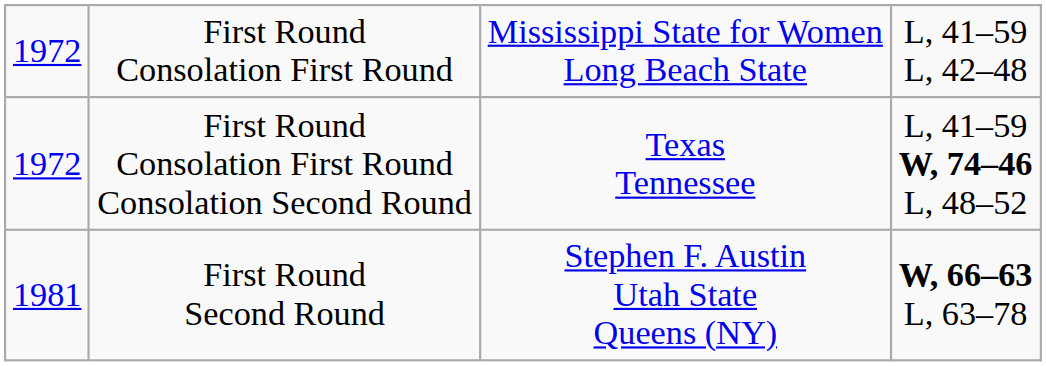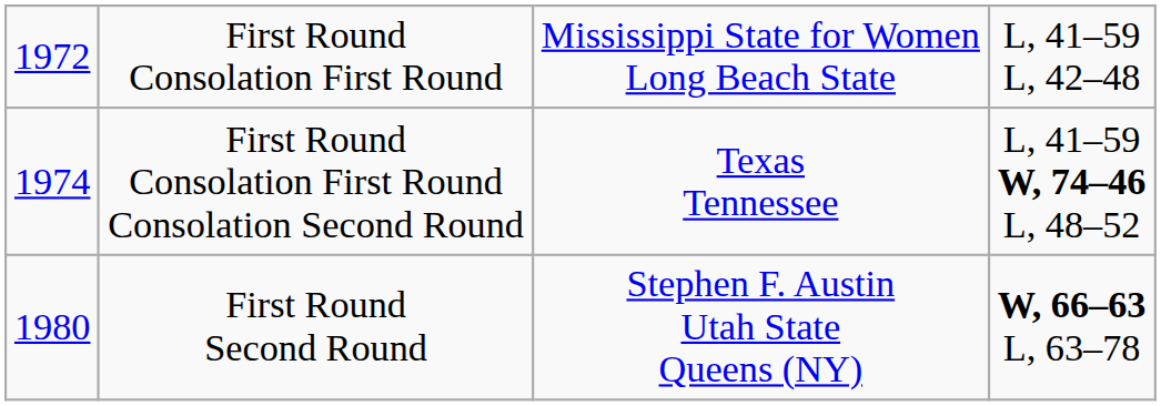First Round Consolation First Round Consolation Second Round | column 1: 1972 -> 1974
First Round Second Round | column 1: 1981 -> 1980
